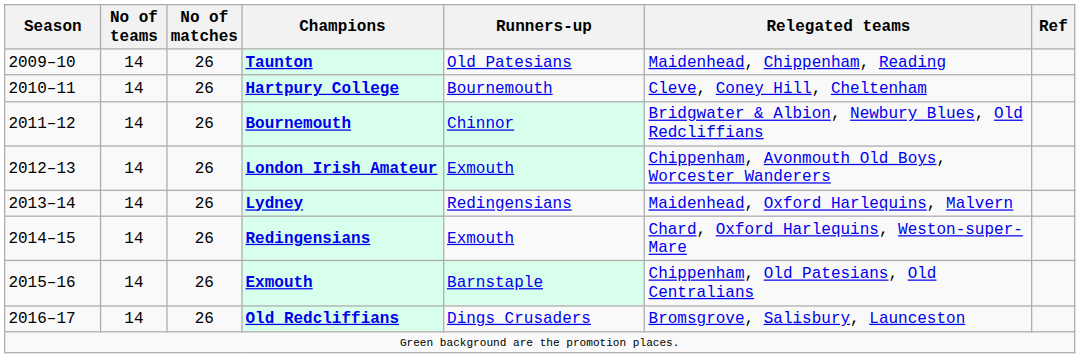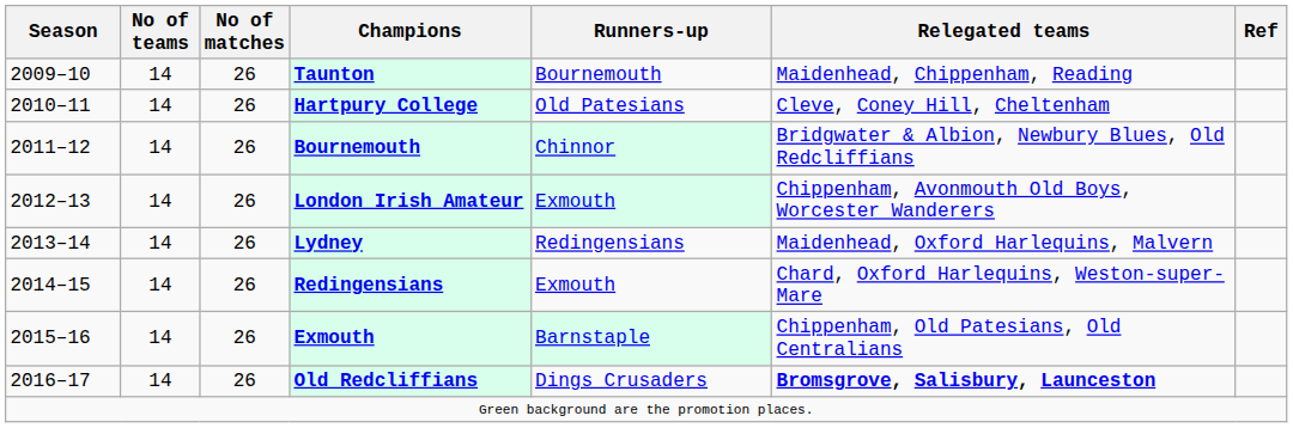Taunton | Runners-up: Old Patesians -> Bournemouth
Hartpury College | Runners-up: Bournemouth -> Old Patesians
Old Redcliffians | Relegated teams: normal -> bold
